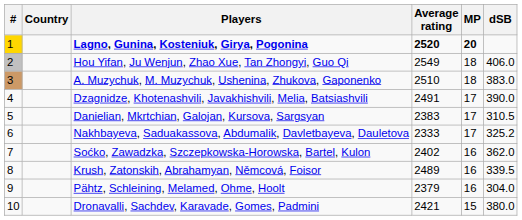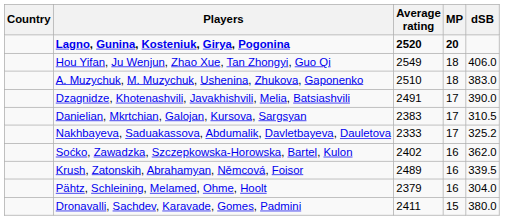- column: # | 1 | 2 | 3 | 4 | 5 | 6 | 7 | 8 | 9 | 10
Dronavalli, Sachdev, Karavade, Gomes, Padmini | Average rating: 2421 -> 2411
